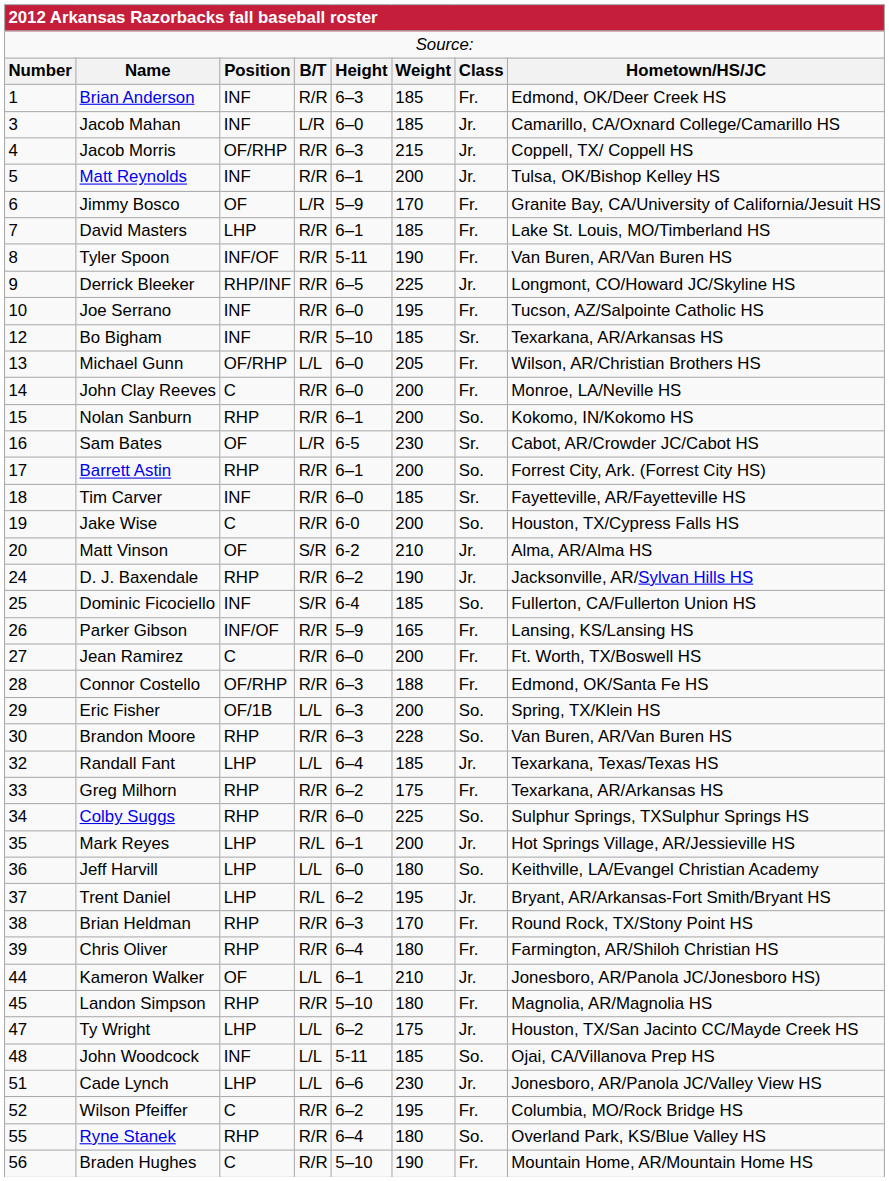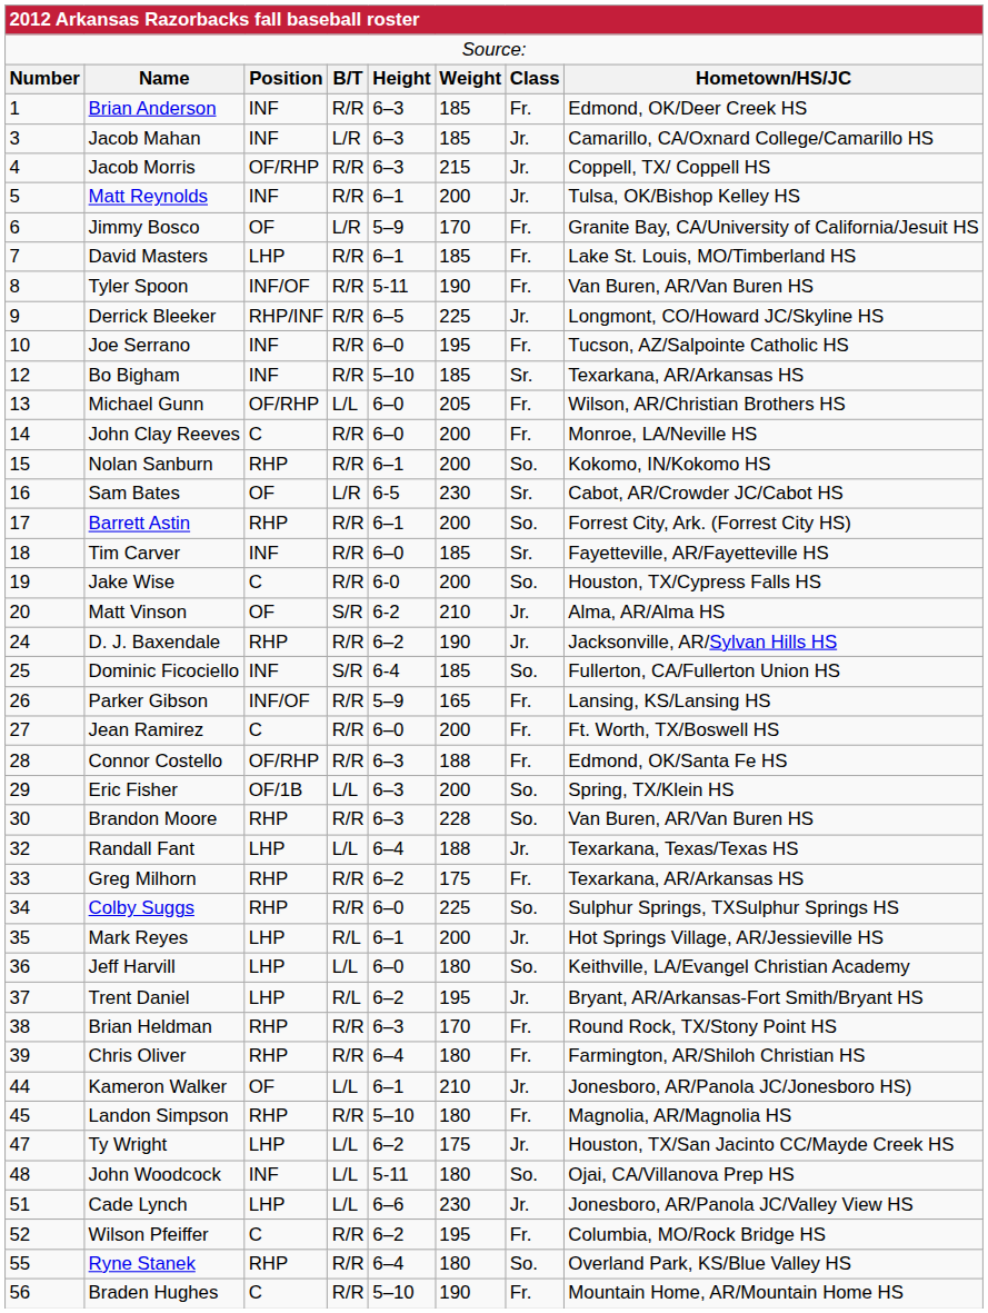Jacob Mahan | column 5: 6–0 -> 6–3
Randall Fant | column 6: 185 -> 188
John Woodcock | column 6: 185 -> 180
